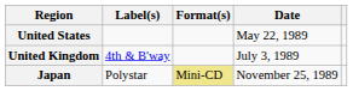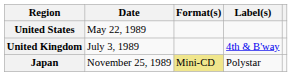columns swapped: Date <-> Label(s)
